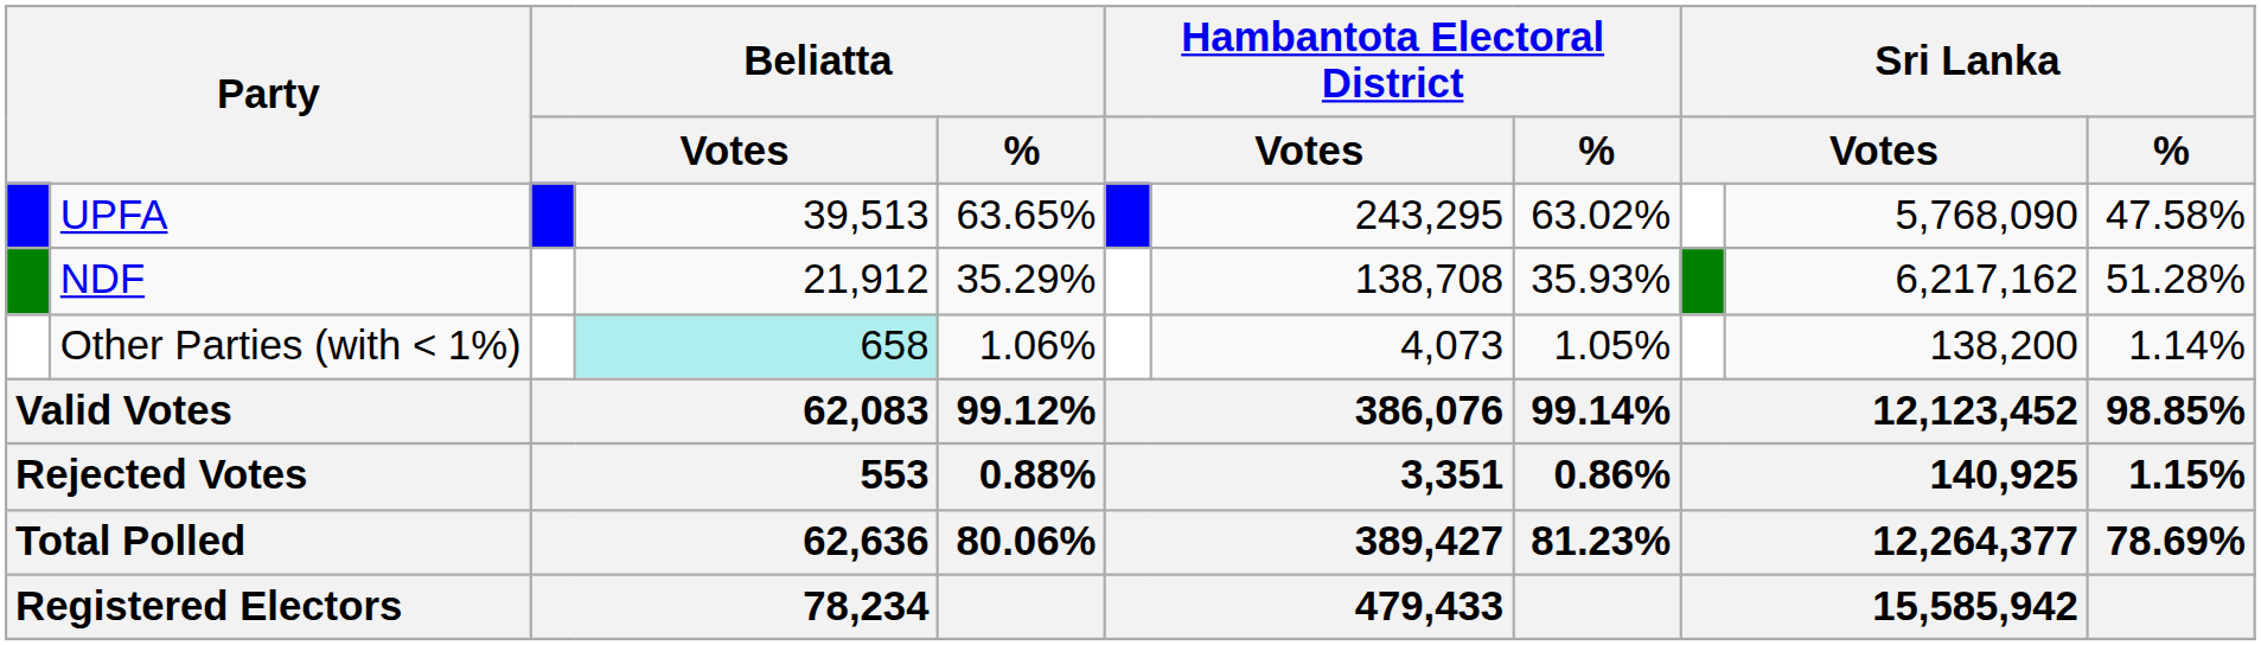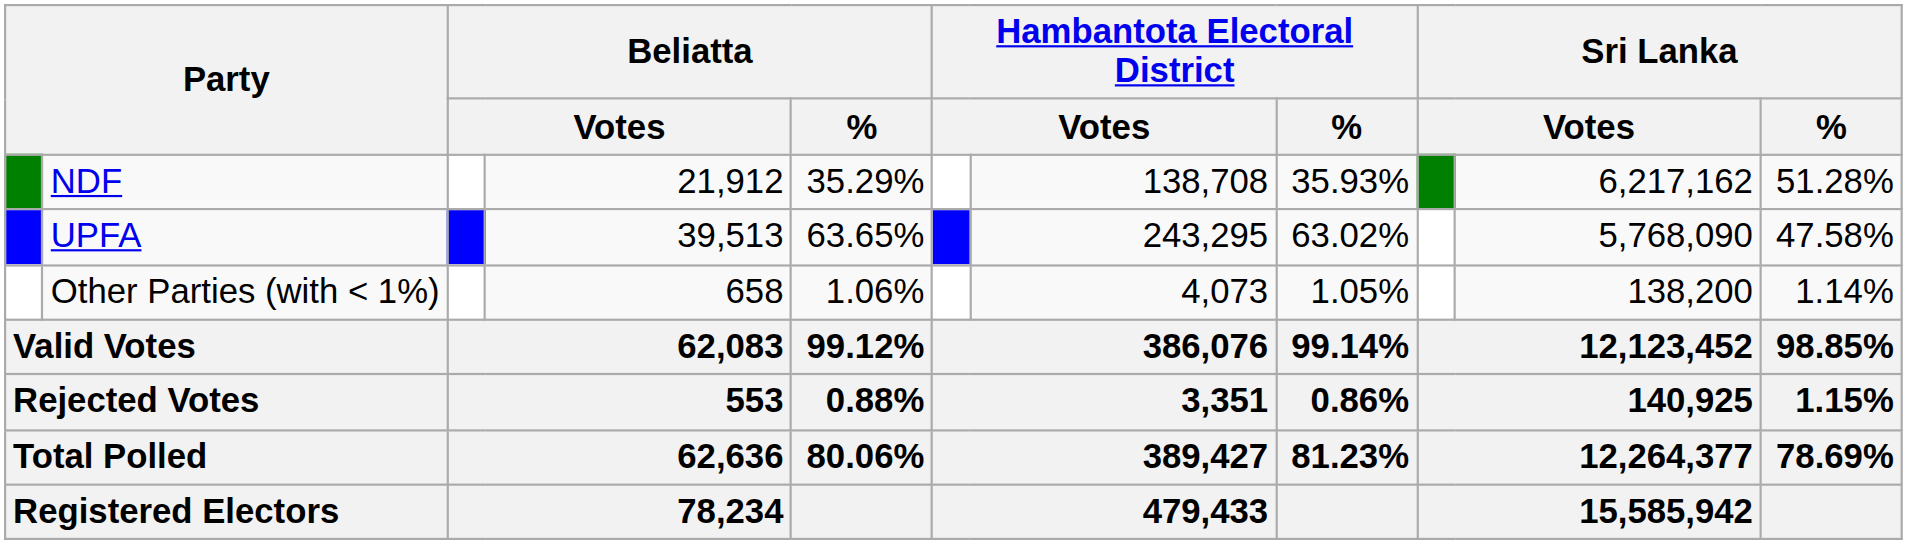rows swapped: UPFA <-> NDF
Other Parties (with < 1%) | column 4: paleturquoise background -> no background
